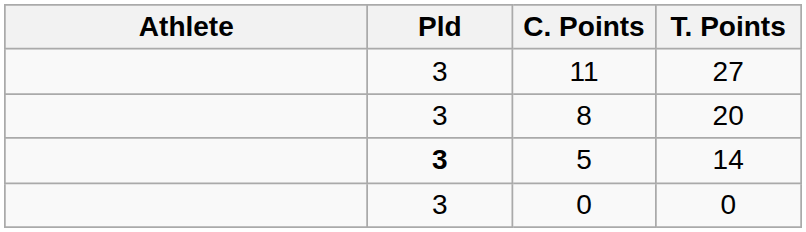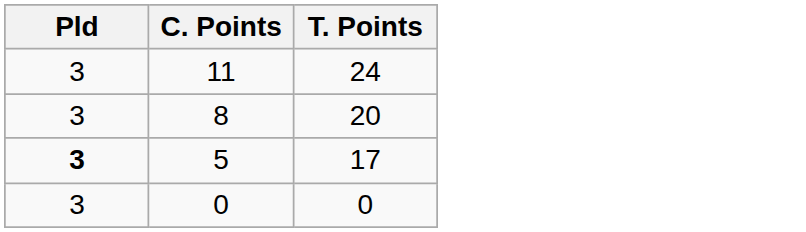- column: Athlete
11 | T. Points: 27 -> 24
5 | T. Points: 14 -> 17
